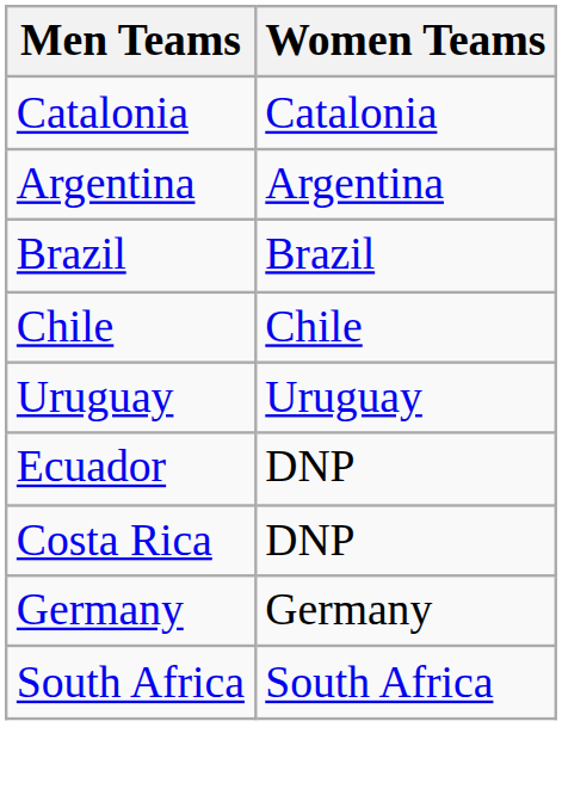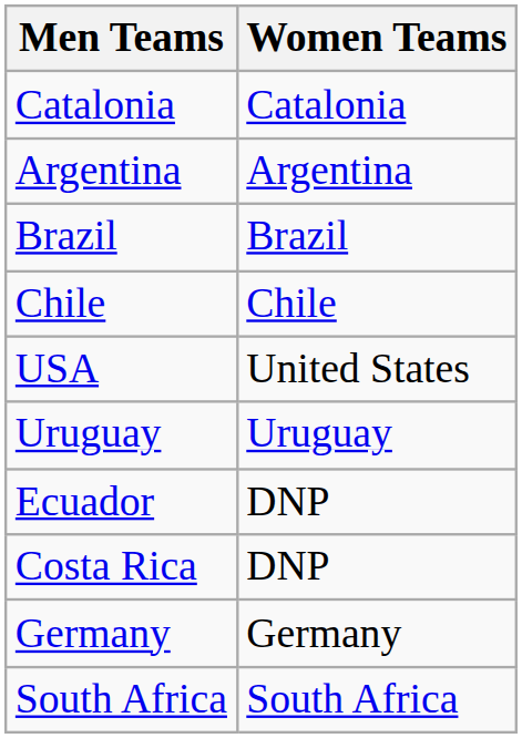+ row: USA | United States
